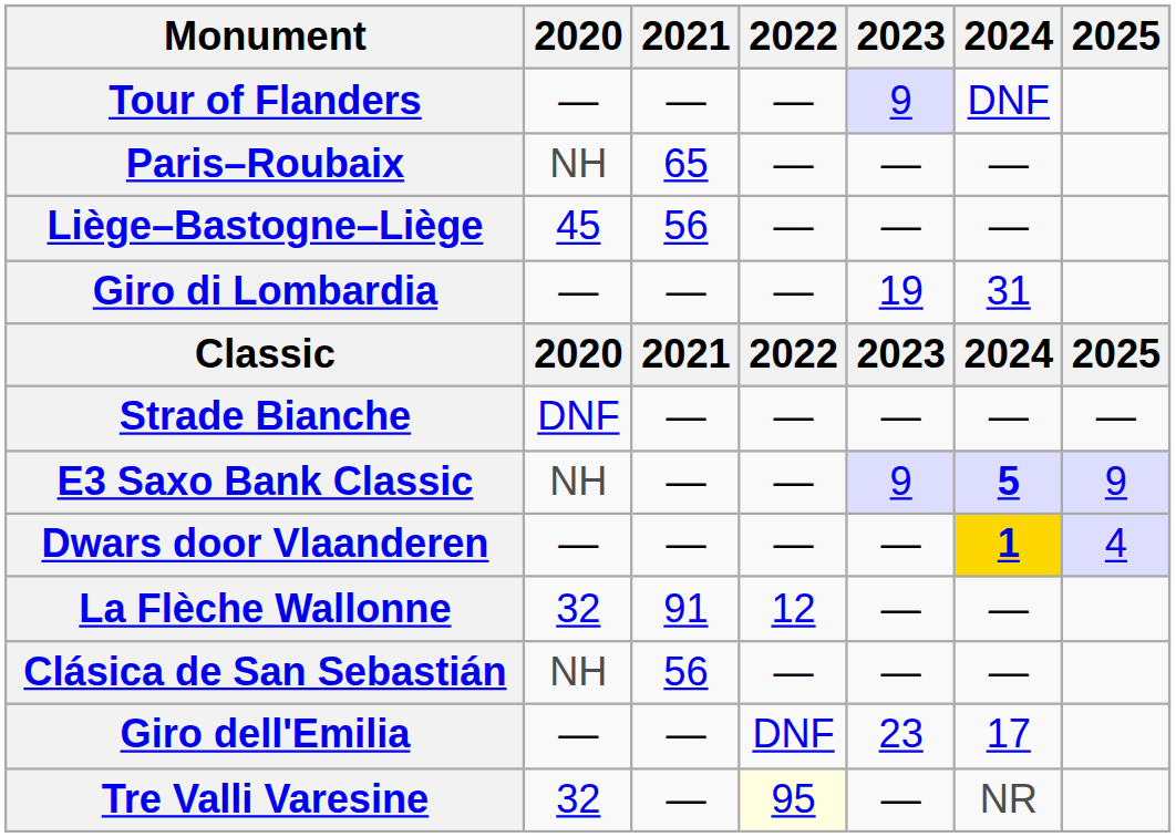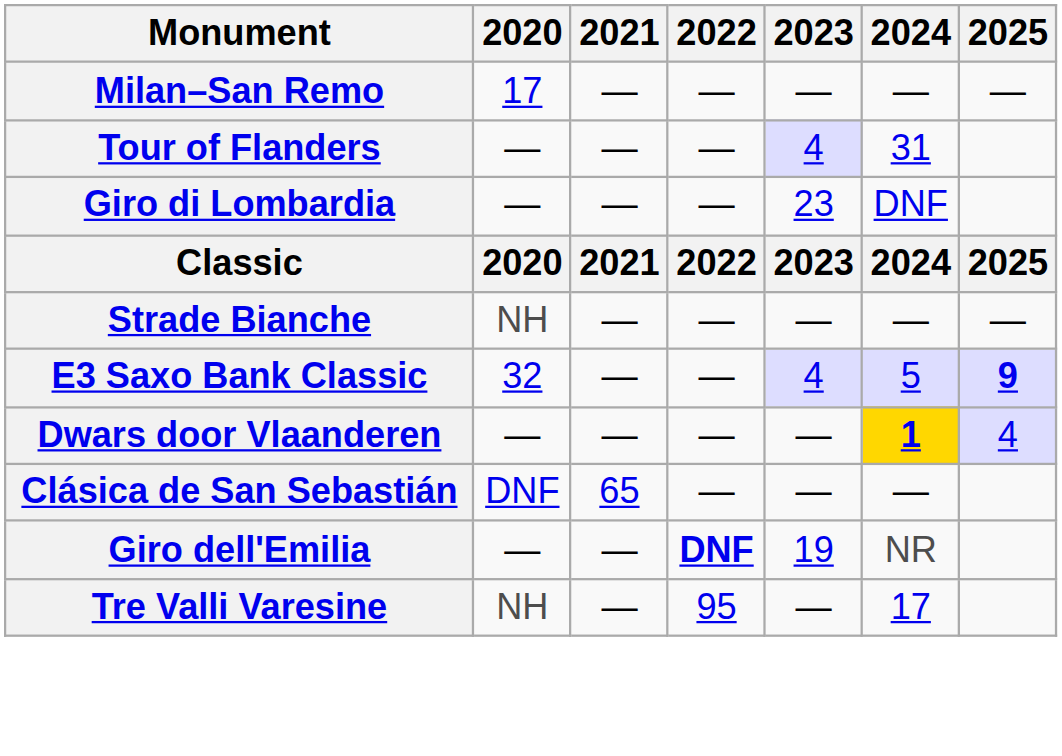+ row: Milan–San Remo | 17 | — | — | — | — | —
Tour of Flanders | 2023: 9 -> 4
Tour of Flanders | 2024: DNF -> 31
- row: Paris–Roubaix | NH | 65 | — | — | —
- row: Liège–Bastogne–Liège | 45 | 56 | — | — | —
Giro di Lombardia | 2023: 19 -> 23
Giro di Lombardia | 2024: 31 -> DNF
Strade Bianche | 2020: DNF -> NH
E3 Saxo Bank Classic | 2020: NH -> 32
E3 Saxo Bank Classic | 2023: 9 -> 4
E3 Saxo Bank Classic | 2024: bold -> normal
E3 Saxo Bank Classic | 2025: normal -> bold
- row: La Flèche Wallonne | 32 | 91 | 12 | — | —
Clásica de San Sebastián | 2020: NH -> DNF
Clásica de San Sebastián | 2021: 56 -> 65
Giro dell'Emilia | 2022: normal -> bold
Giro dell'Emilia | 2023: 23 -> 19
Giro dell'Emilia | 2024: 17 -> NR
Tre Valli Varesine | 2020: 32 -> NH
Tre Valli Varesine | 2022: lightyellow background -> no background
Tre Valli Varesine | 2024: NR -> 17
